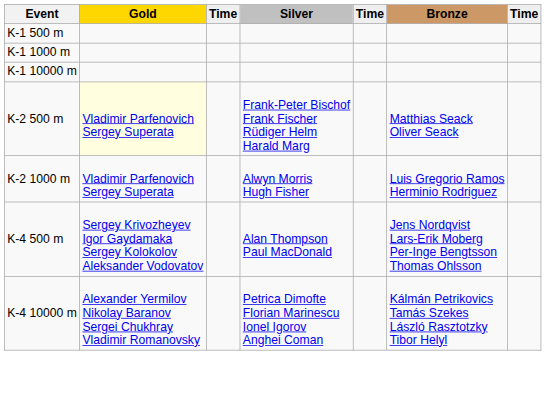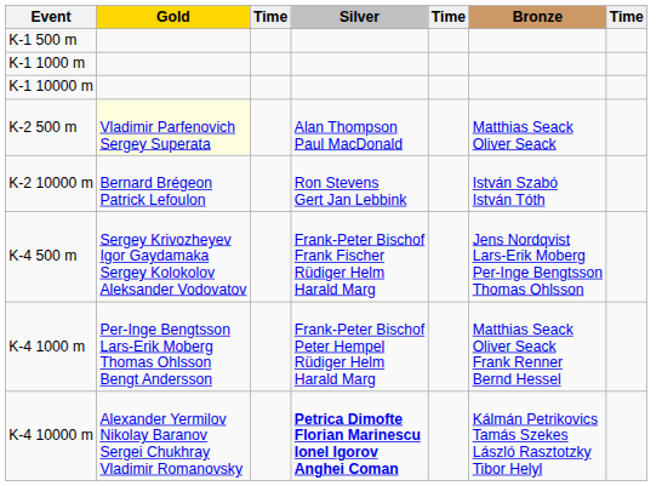K-2 500 m | Silver: Frank-Peter Bischof Frank Fischer Rüdiger Helm Harald Marg -> Alan Thompson Paul MacDonald
- row: K-2 1000 m | Vladimir Parfenovich Sergey Superata | Alwyn Morris Hugh Fisher | Luis Gregorio Ramos Herminio Rodriguez
+ row: K-2 10000 m | Bernard Brégeon Patrick Lefoulon | Ron Stevens Gert Jan Lebbink | István Szabó István Tóth
K-4 500 m | Silver: Alan Thompson Paul MacDonald -> Frank-Peter Bischof Frank Fischer Rüdiger Helm Harald Marg
+ row: K-4 1000 m | Per-Inge Bengtsson Lars-Erik Moberg Thomas Ohlsson Bengt Andersson | Frank-Peter Bischof Peter Hempel Rüdiger Helm Harald Marg | Matthias Seack Oliver Seack Frank Renner Bernd Hessel
K-4 10000 m | Silver: normal -> bold
